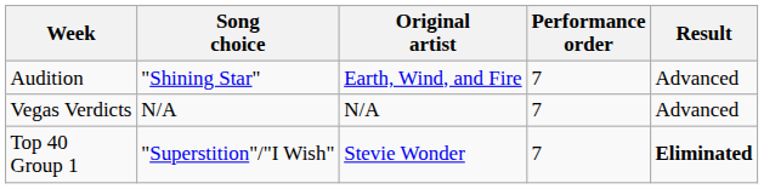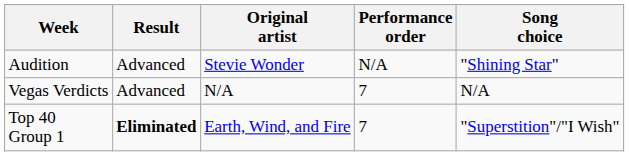columns swapped: Song choice <-> Result
Audition | Original artist: Earth, Wind, and Fire -> Stevie Wonder
Audition | Performance order: 7 -> N/A
Top 40 Group 1 | Original artist: Stevie Wonder -> Earth, Wind, and Fire
